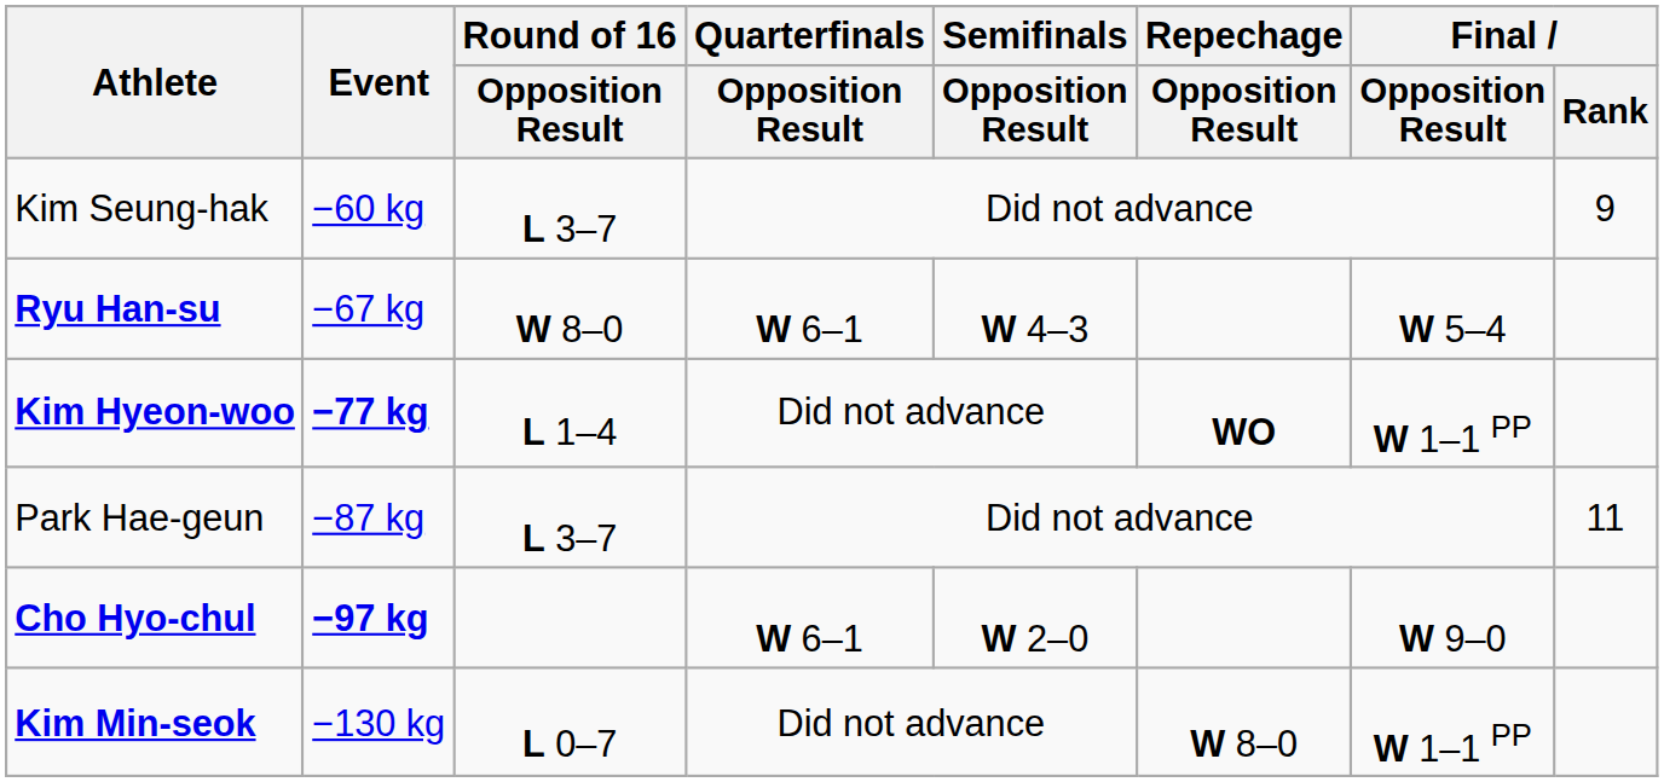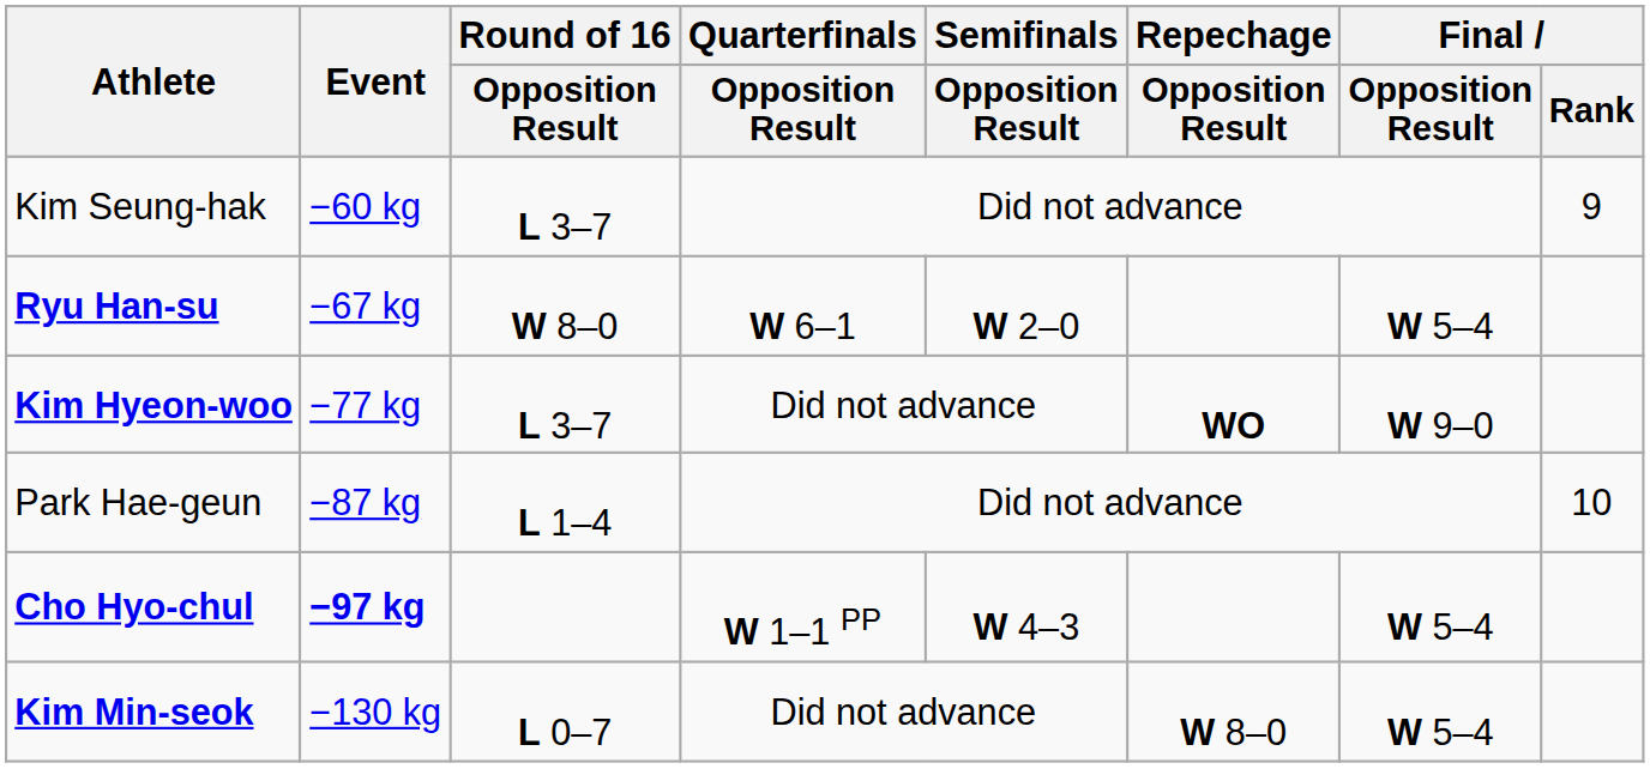Ryu Han-su | Semifinals / Opposition Result: W 4–3 -> W 2–0
Kim Hyeon-woo | Event: bold -> normal
Kim Hyeon-woo | Round of 16 / Opposition Result: L 1–4 -> L 3–7
Kim Hyeon-woo | Final / Opposition Result: W 1–1 PP -> W 9–0
Park Hae-geun | Round of 16 / Opposition Result: L 3–7 -> L 1–4
Park Hae-geun | Final / Rank: 11 -> 10
Cho Hyo-chul | Quarterfinals / Opposition Result: W 6–1 -> W 1–1 PP
Cho Hyo-chul | Semifinals / Opposition Result: W 2–0 -> W 4–3
Cho Hyo-chul | Final / Opposition Result: W 9–0 -> W 5–4
Kim Min-seok | Final / Opposition Result: W 1–1 PP -> W 5–4
